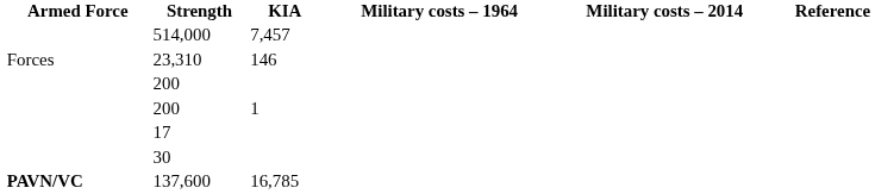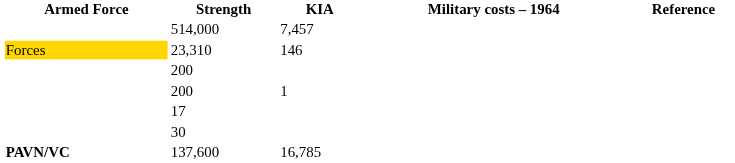- column: Military costs – 2014
23,310 | Armed Force: no background -> gold background
